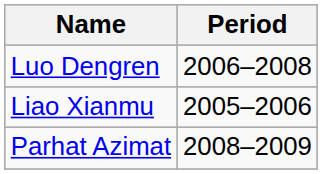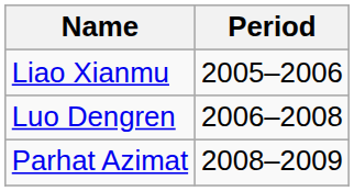rows swapped: Liao Xianmu <-> Luo Dengren
